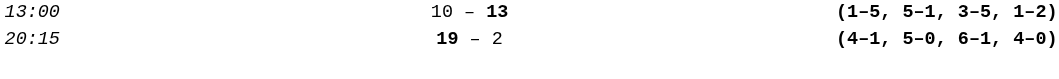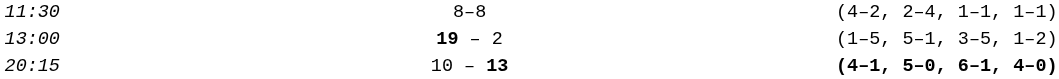+ row: 11:30 | 8–8 | (4–2, 2–4, 1–1, 1–1)
13:00 | column 3: 10 – 13 -> 19 – 2
13:00 | column 5: bold -> normal
20:15 | column 3: 19 – 2 -> 10 – 13
